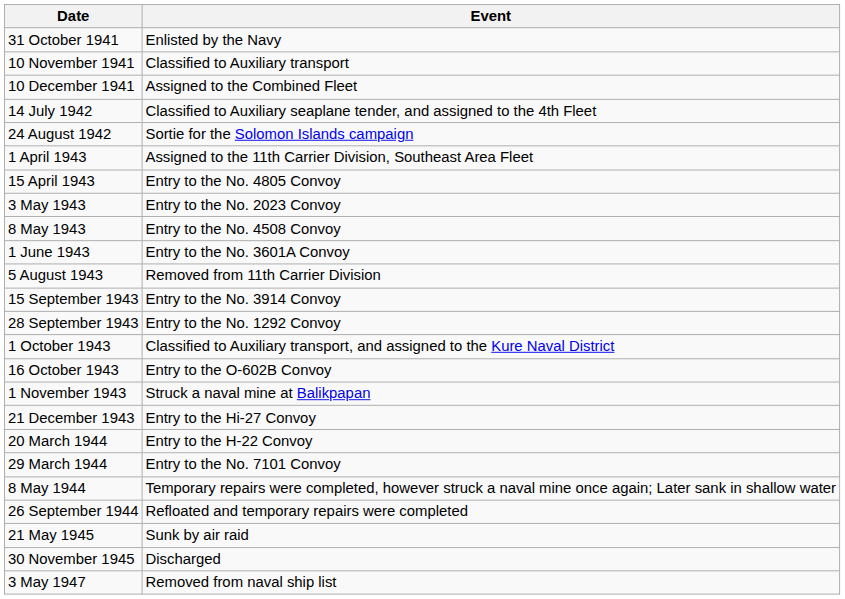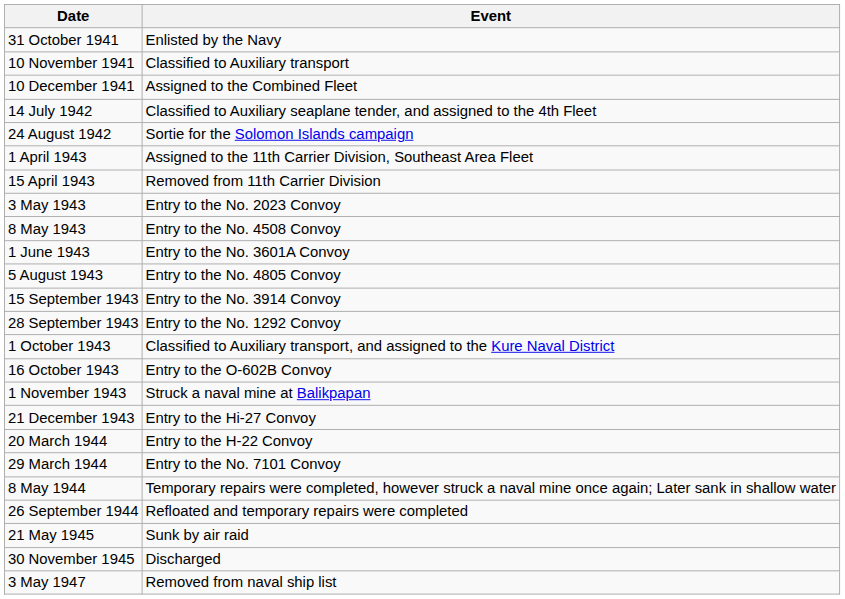15 April 1943 | Event: Entry to the No. 4805 Convoy -> Removed from 11th Carrier Division
5 August 1943 | Event: Removed from 11th Carrier Division -> Entry to the No. 4805 Convoy
